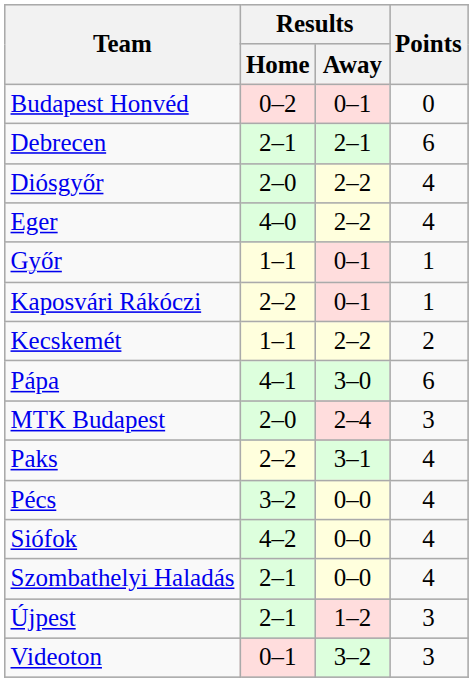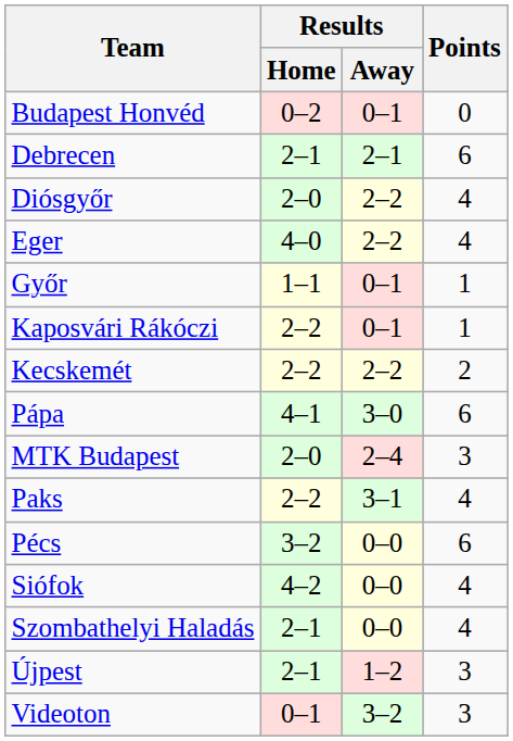Kecskemét | Results / Home: 1–1 -> 2–2
Pécs | Points: 4 -> 6
